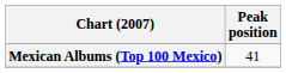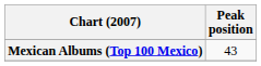Mexican Albums (Top 100 Mexico) | Peak position: 41 -> 43
